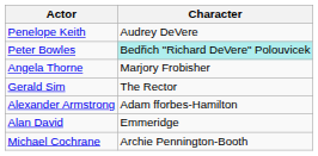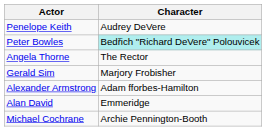Angela Thorne | Character: Marjory Frobisher -> The Rector
Gerald Sim | Character: The Rector -> Marjory Frobisher
